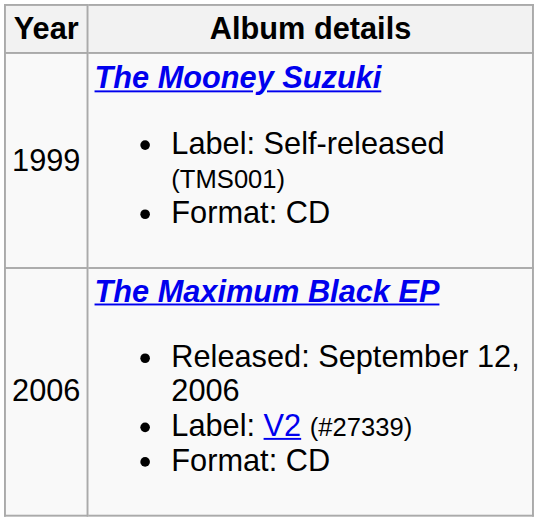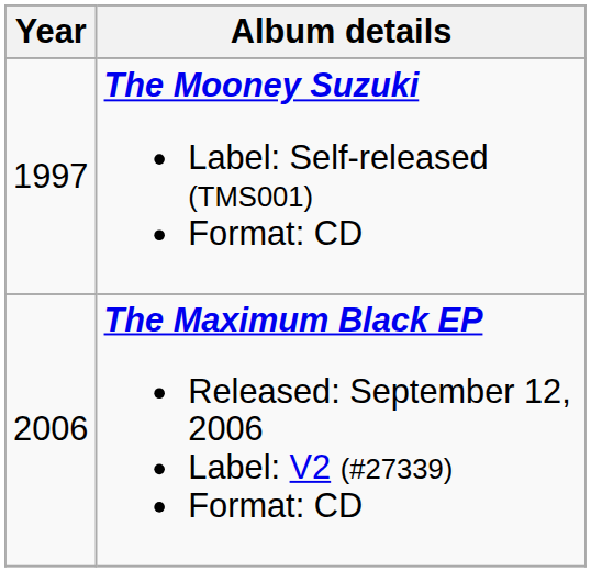The Mooney Suzuki Label: Self-released (TMS001) Format: CD | Year: 1999 -> 1997
